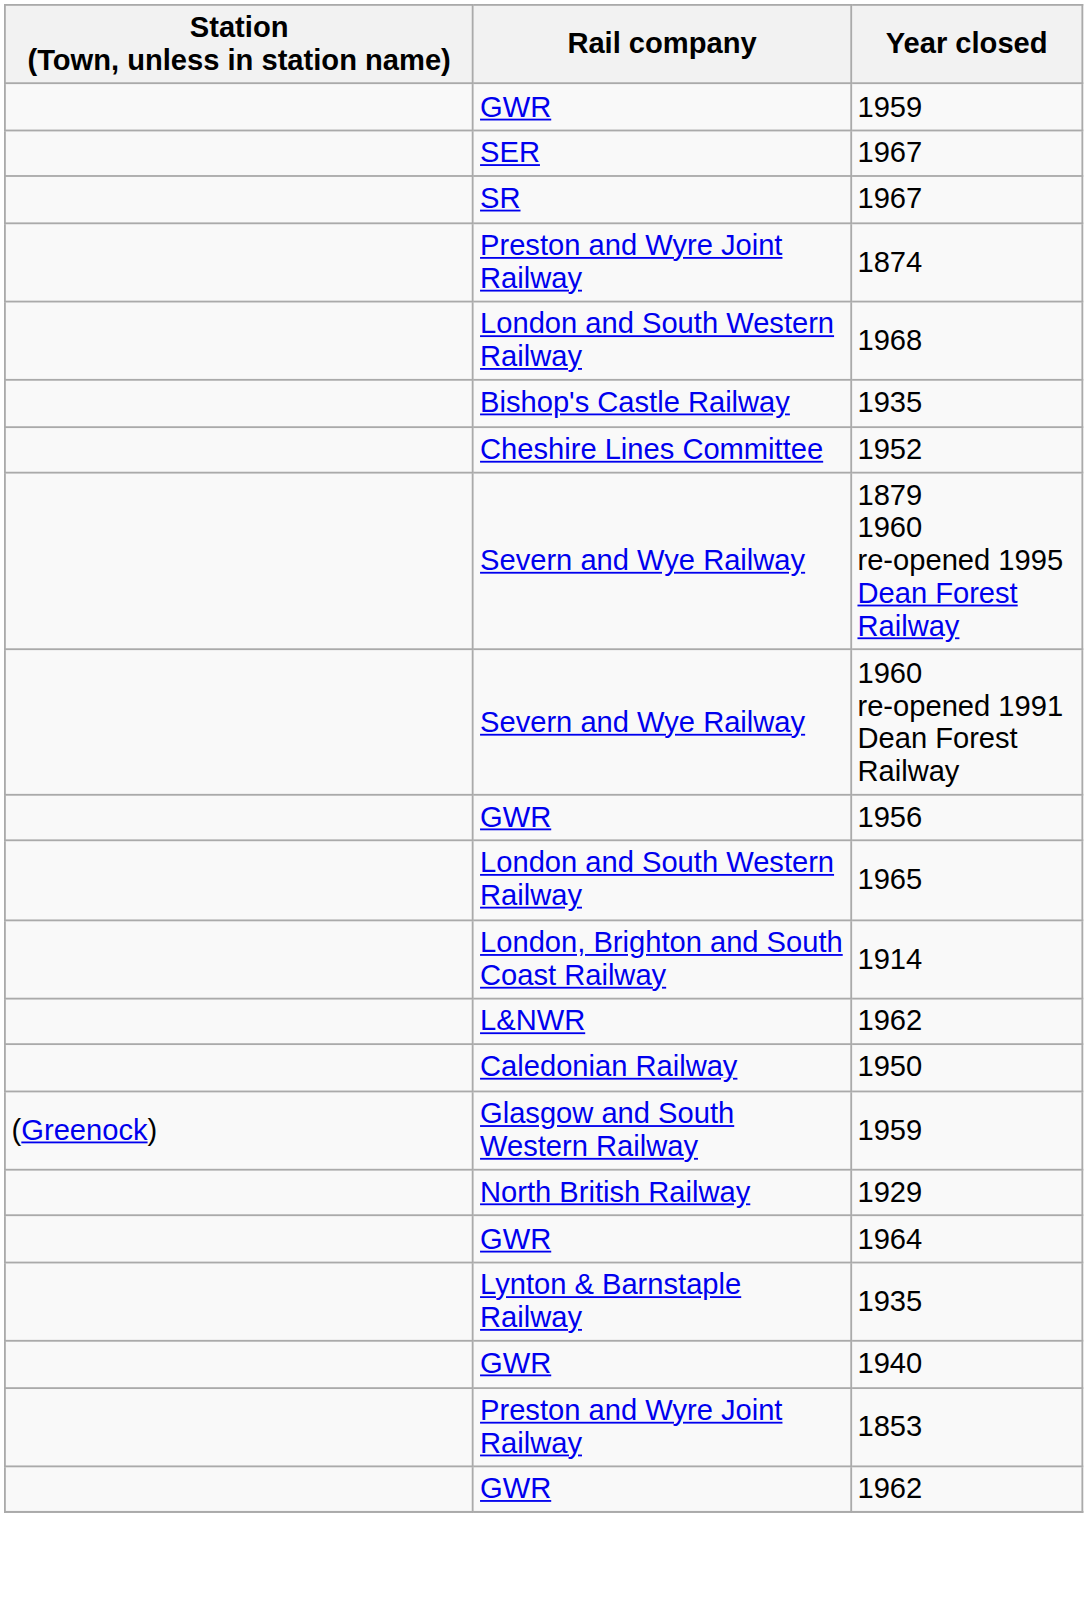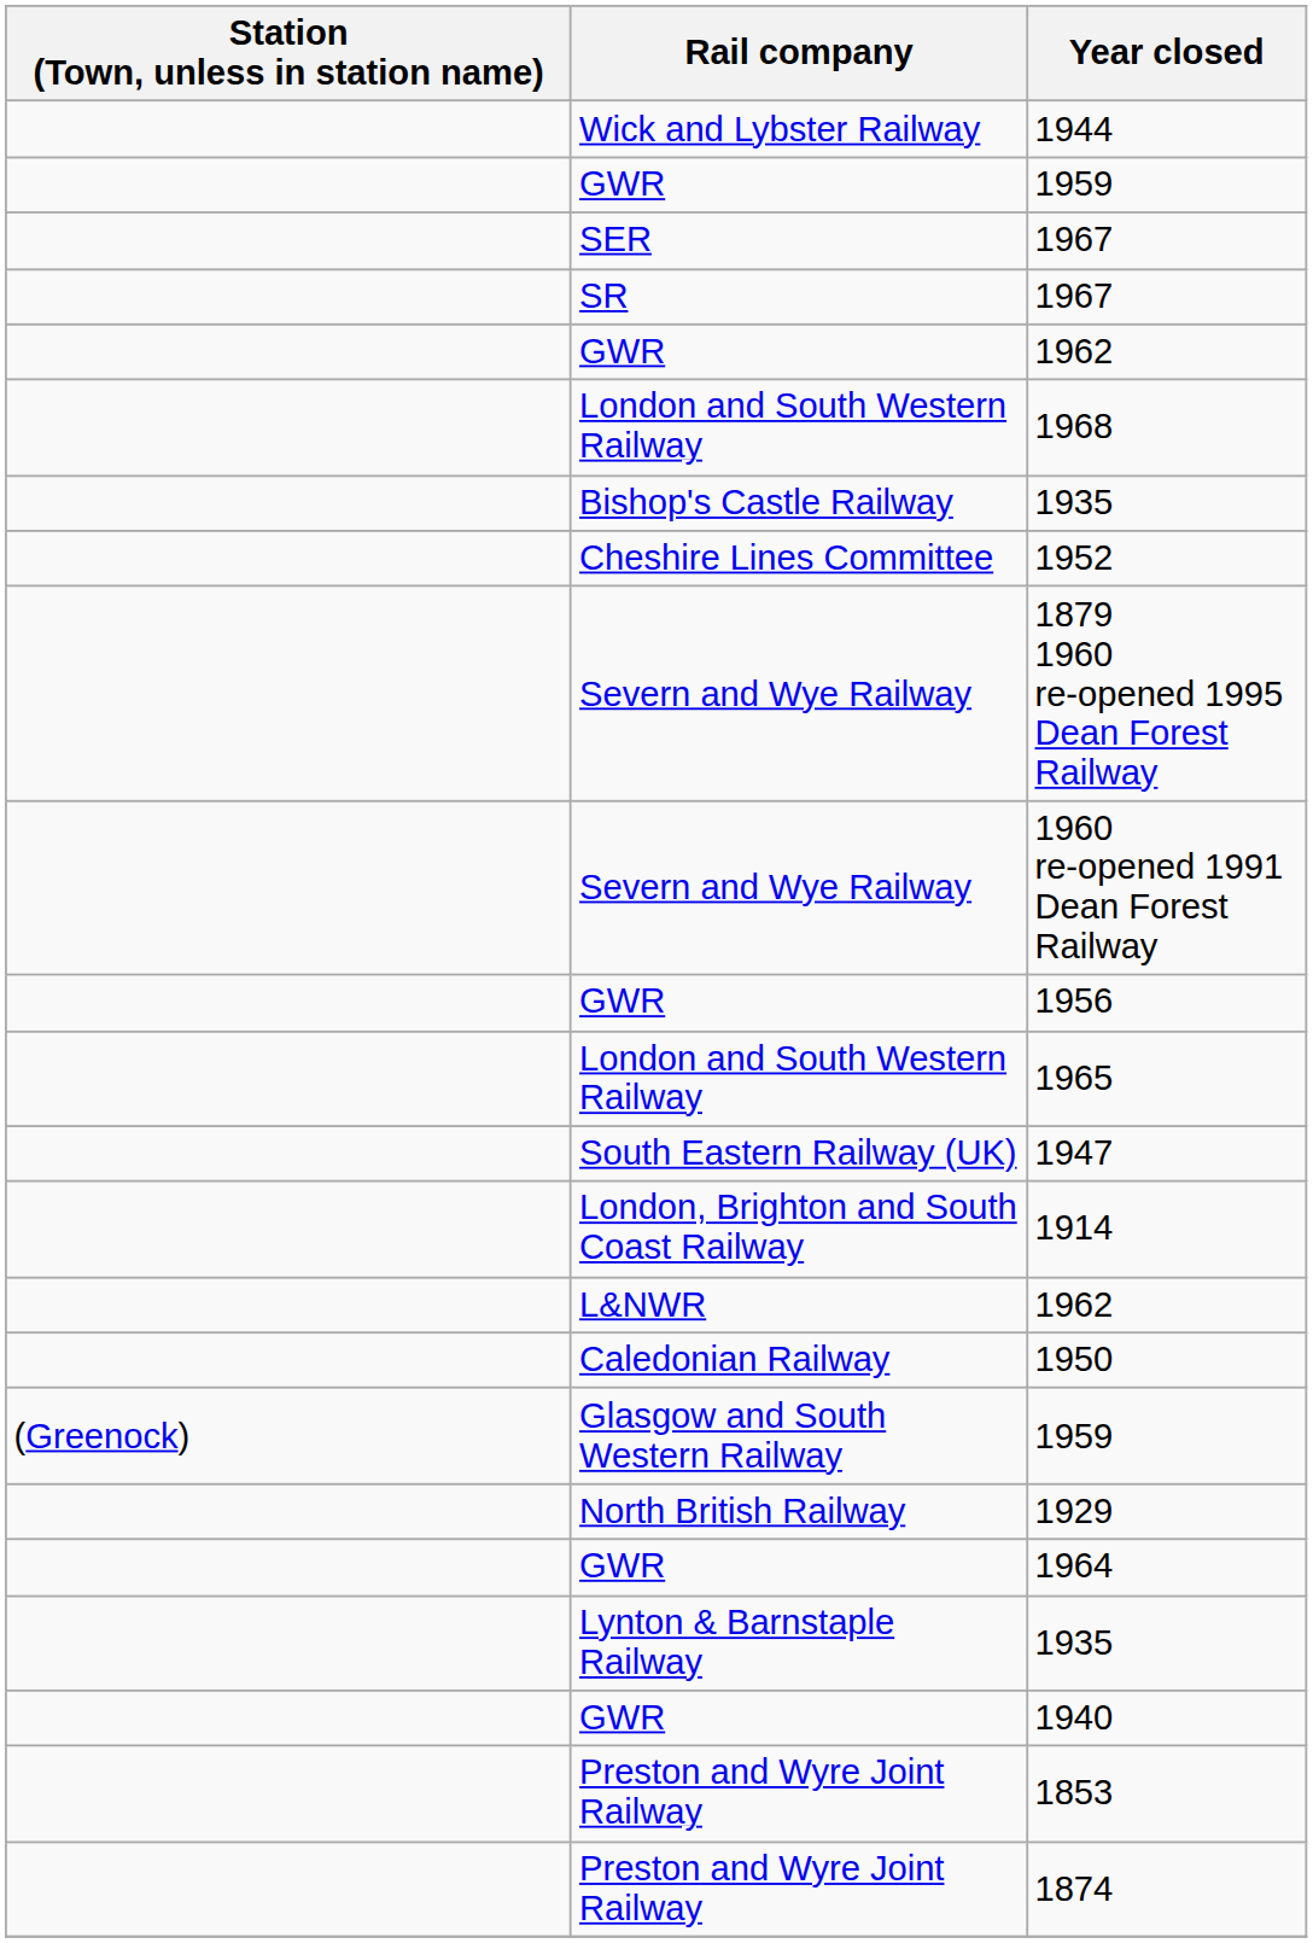+ row: Wick and Lybster Railway | 1944
rows swapped: GWR / 1962 <-> 1874
+ row: South Eastern Railway (UK) | 1947
